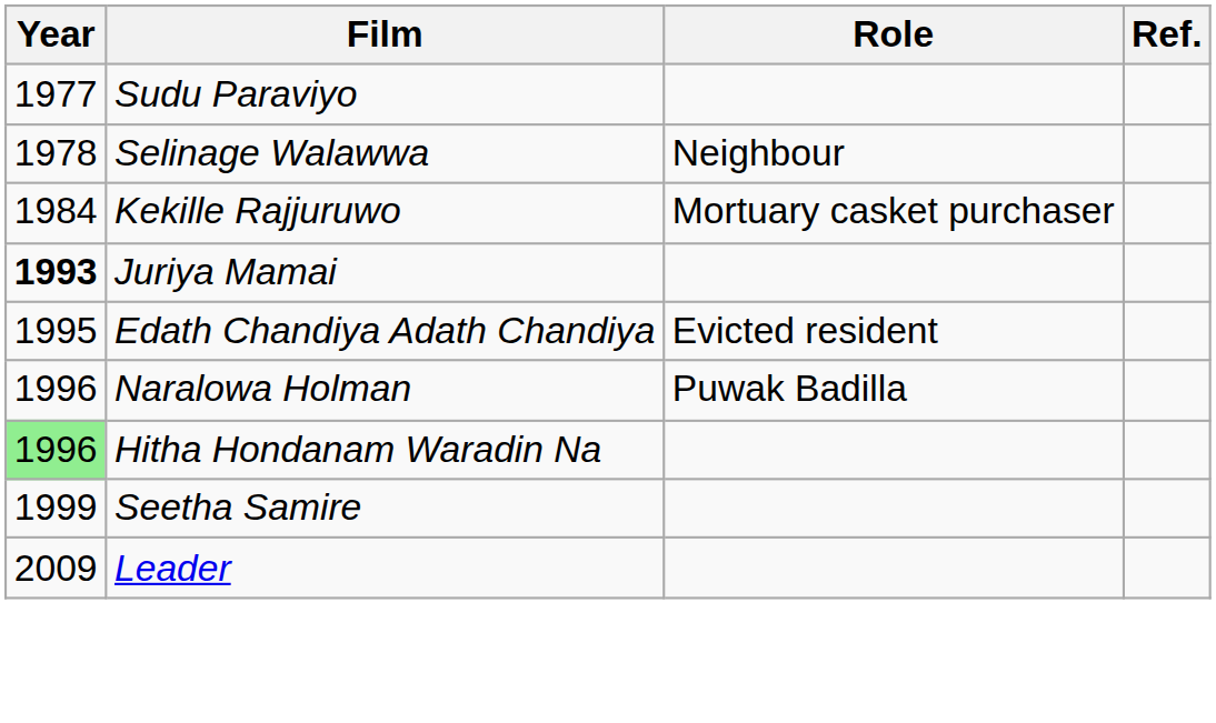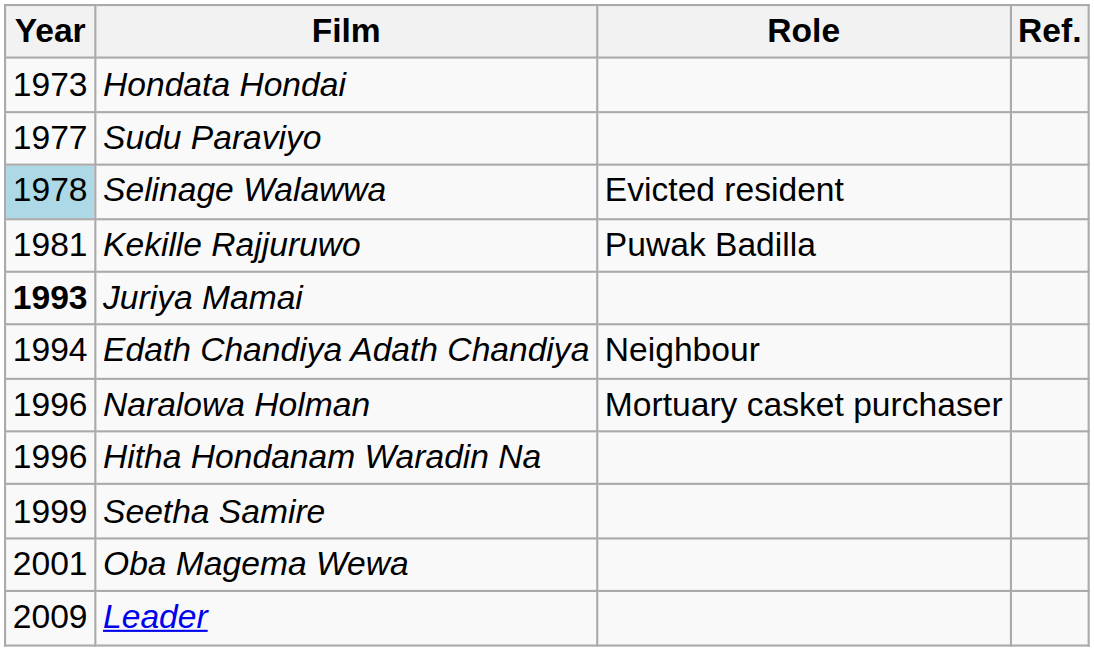+ row: 1973 | Hondata Hondai
Selinage Walawwa | Year: no background -> lightblue background
Selinage Walawwa | Role: Neighbour -> Evicted resident
Kekille Rajjuruwo | Year: 1984 -> 1981
Kekille Rajjuruwo | Role: Mortuary casket purchaser -> Puwak Badilla
Edath Chandiya Adath Chandiya | Year: 1995 -> 1994
Edath Chandiya Adath Chandiya | Role: Evicted resident -> Neighbour
Naralowa Holman | Role: Puwak Badilla -> Mortuary casket purchaser
Hitha Hondanam Waradin Na | Year: lightgreen background -> no background
+ row: 2001 | Oba Magema Wewa
